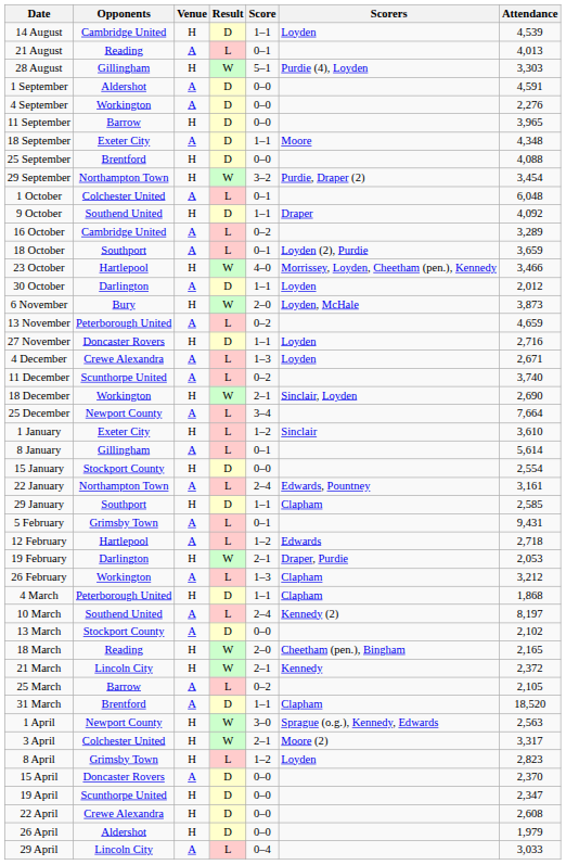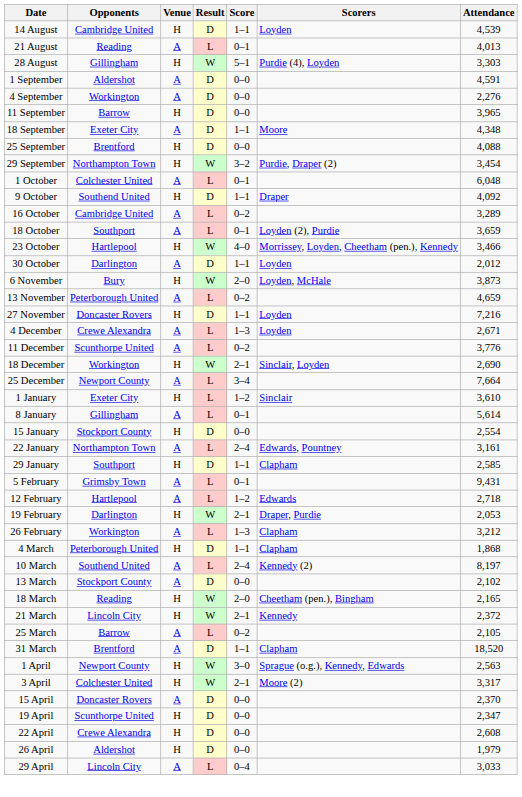27 November | Attendance: 2,716 -> 7,216
11 December | Attendance: 3,740 -> 3,776
- row: 8 April | Grimsby Town | H | L | 1–2 | Loyden | 2,823
